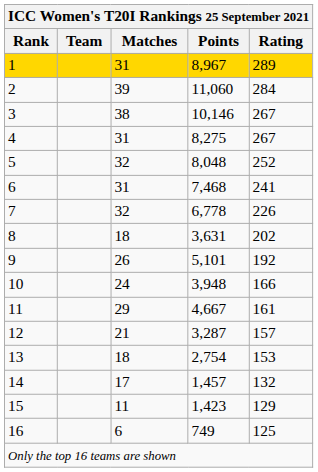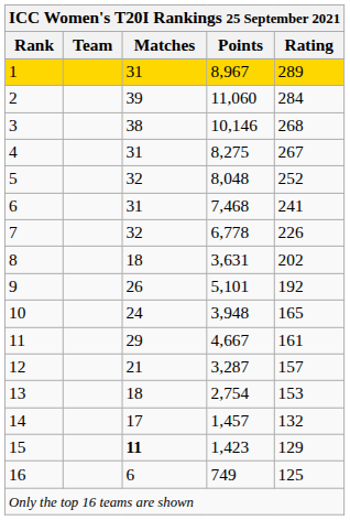3 | Rating: 267 -> 268
10 | Rating: 166 -> 165
15 | Matches: normal -> bold
